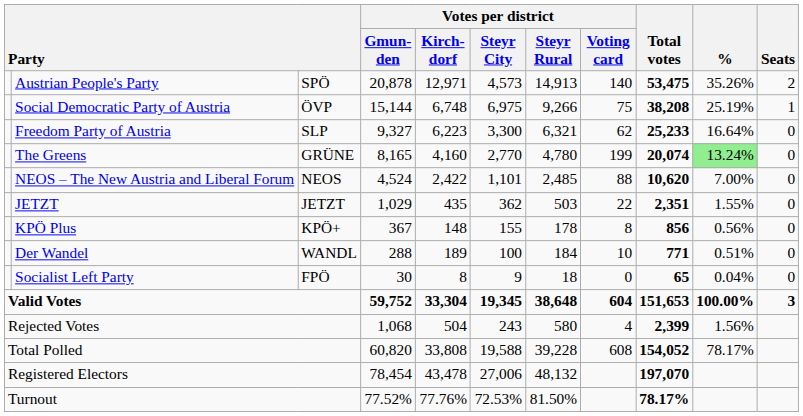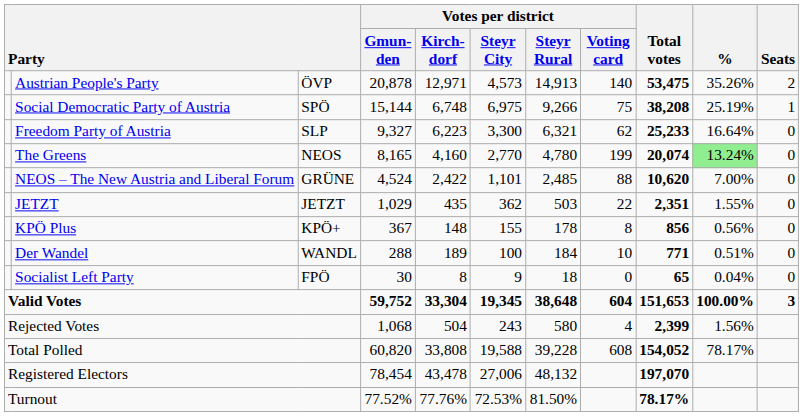Austrian People's Party | column 3: SPÖ -> ÖVP
Social Democratic Party of Austria | column 3: ÖVP -> SPÖ
The Greens | column 3: GRÜNE -> NEOS
NEOS – The New Austria and Liberal Forum | column 3: NEOS -> GRÜNE
